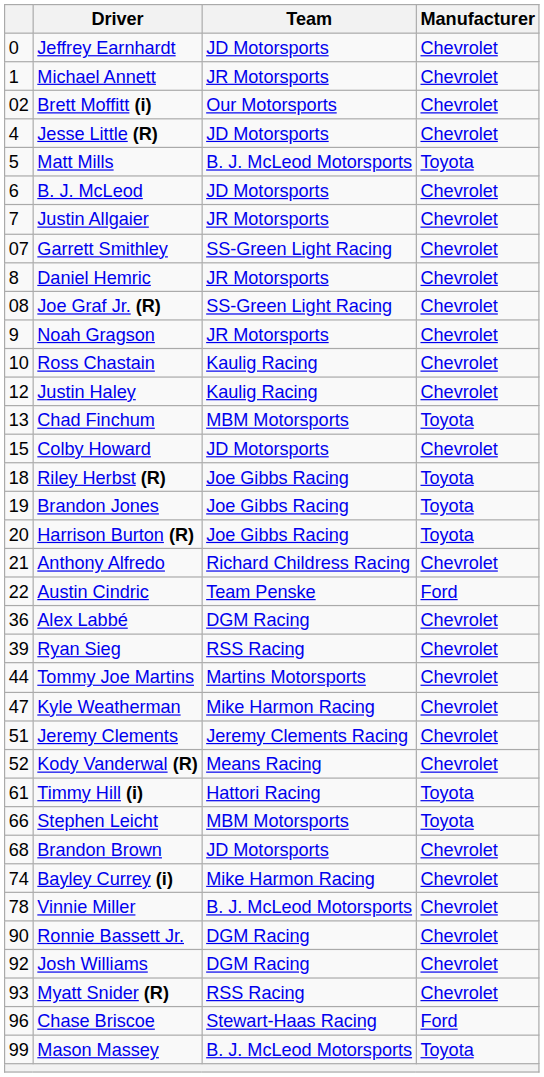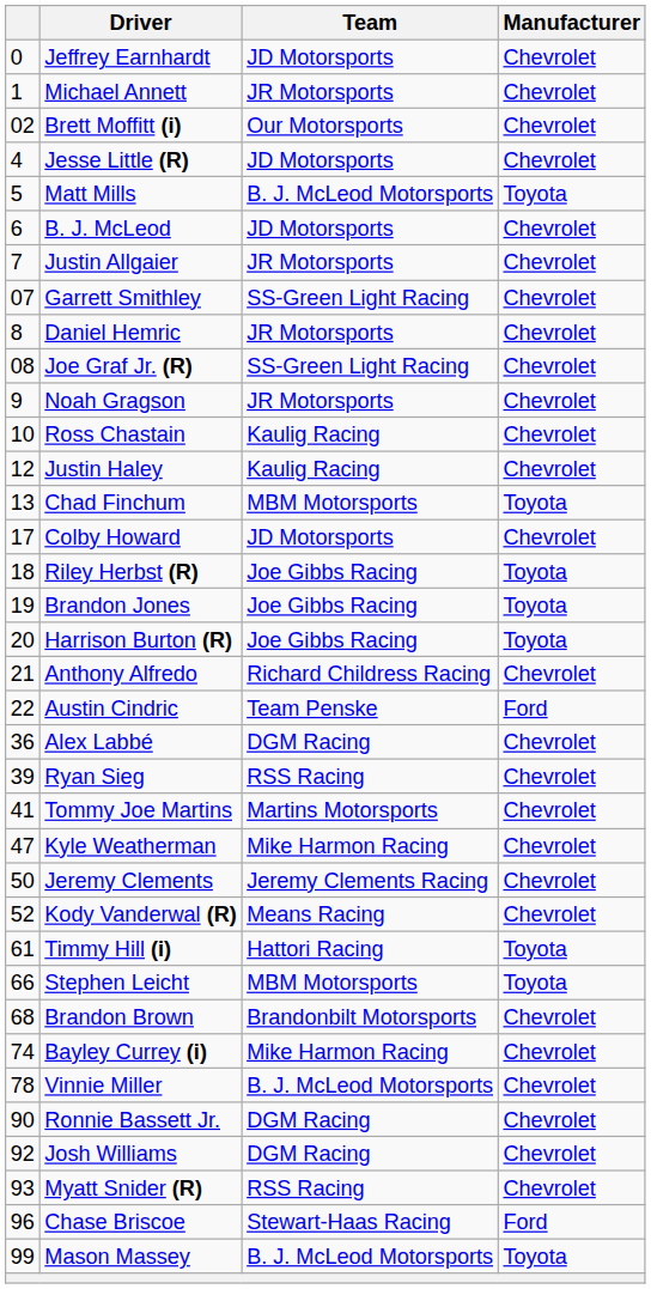Colby Howard | column 1: 15 -> 17
Tommy Joe Martins | column 1: 44 -> 41
Jeremy Clements | column 1: 51 -> 50
Brandon Brown | Team: JD Motorsports -> Brandonbilt Motorsports
